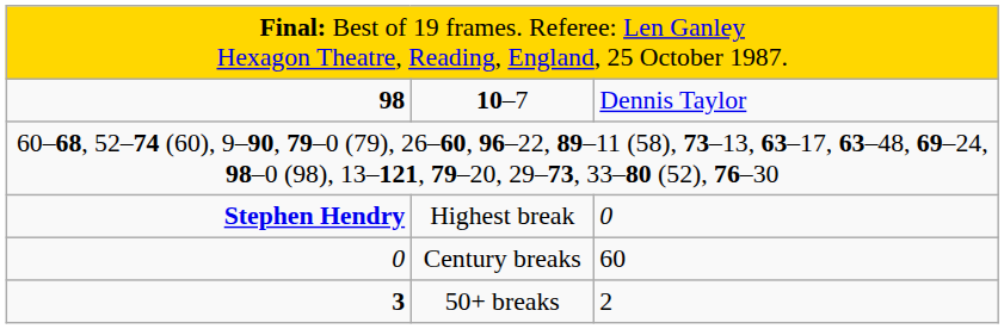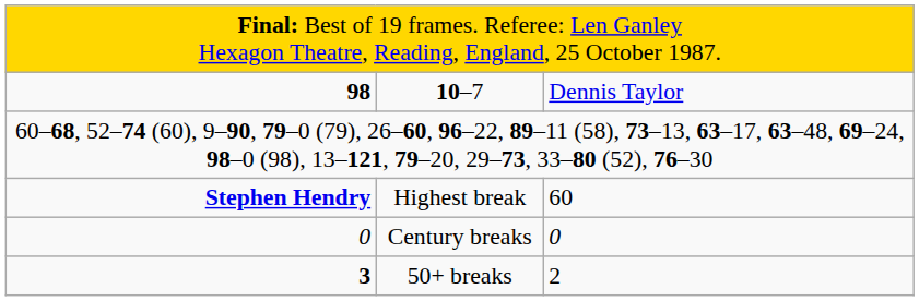Highest break | column 3: 0 -> 60
Century breaks | column 3: 60 -> 0
